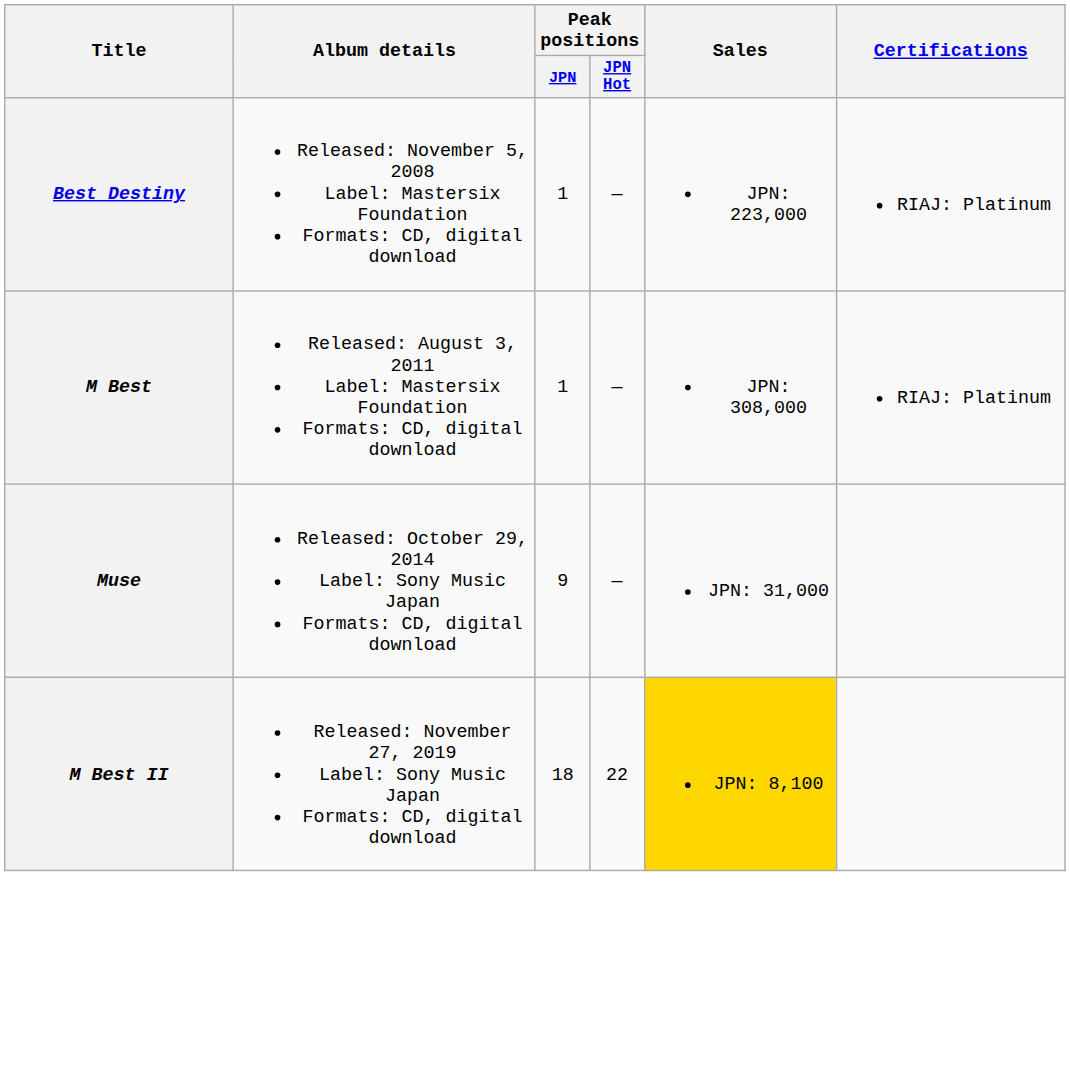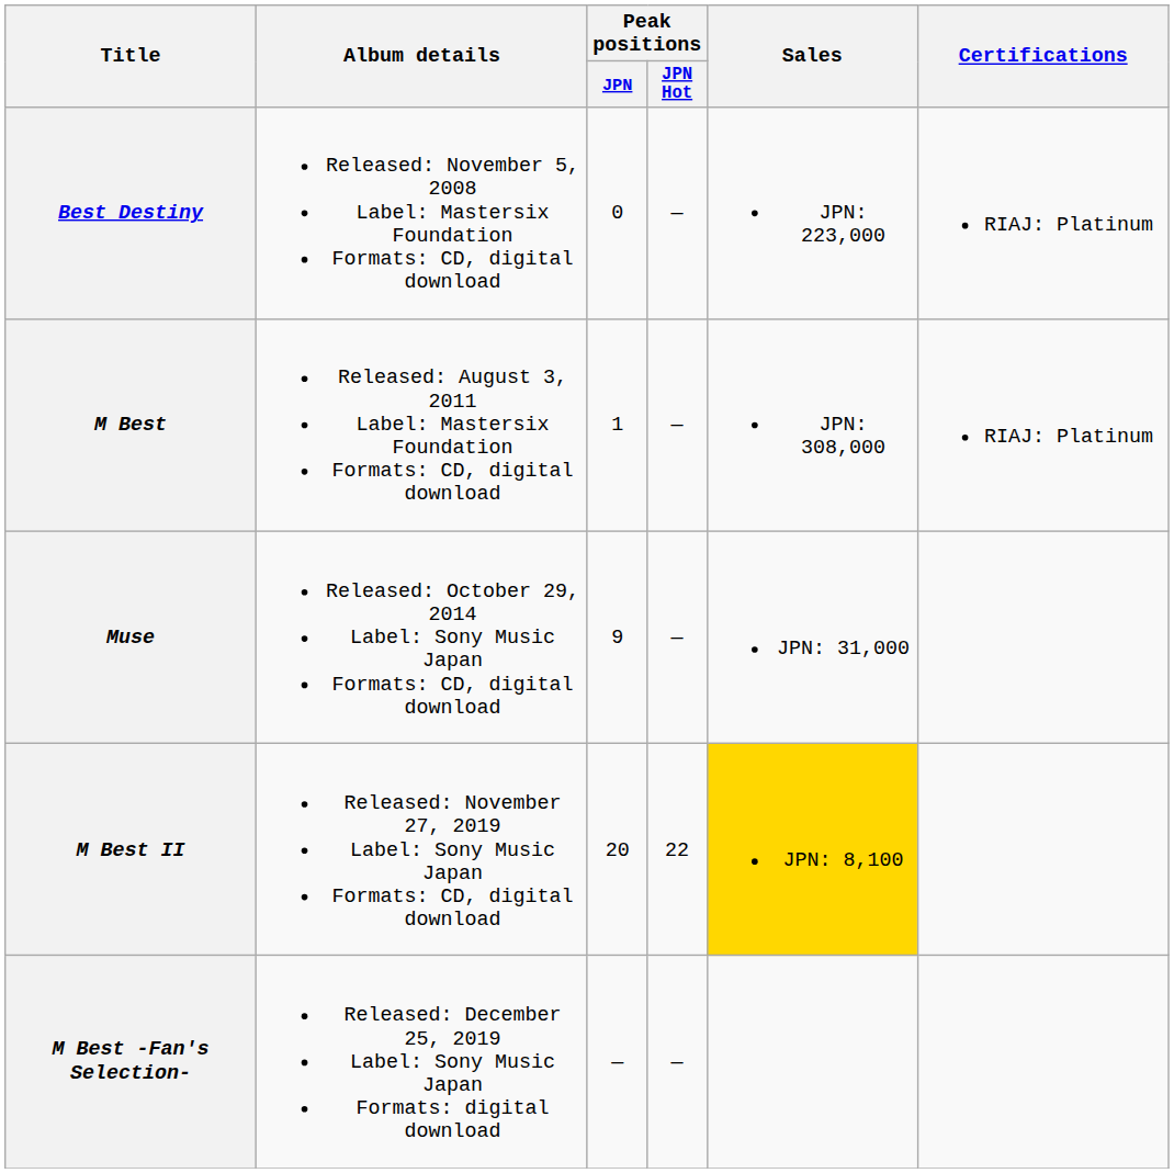Best Destiny | Peak positions / JPN: 1 -> 0
M Best II | Peak positions / JPN: 18 -> 20
+ row: M Best -Fan's Selection- | Released: December 25, 2019 Label: Sony Music Japan Formats: digital download | — | —
